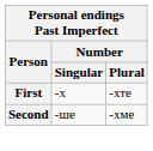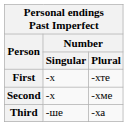Second | Number / Singular: -ше -> -х
+ row: Third | -ше | -ха
